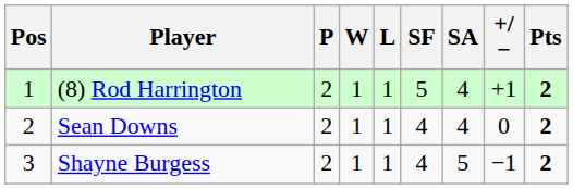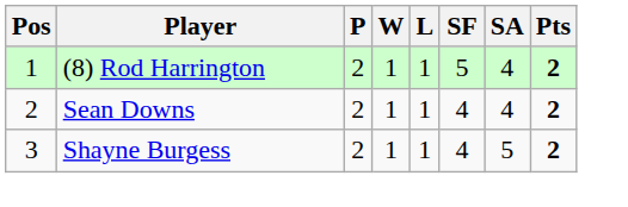- column: +/− | +1 | 0 | −1
